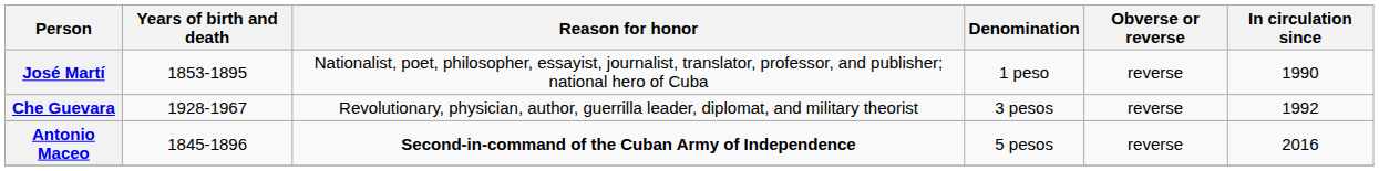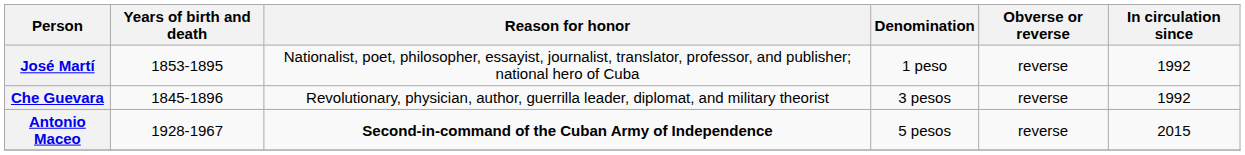José Martí | In circulation since: 1990 -> 1992
Che Guevara | Years of birth and death: 1928-1967 -> 1845-1896
Antonio Maceo | Years of birth and death: 1845-1896 -> 1928-1967
Antonio Maceo | In circulation since: 2016 -> 2015
